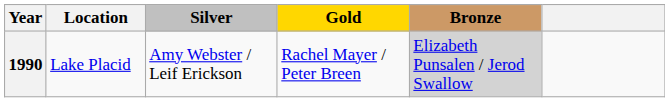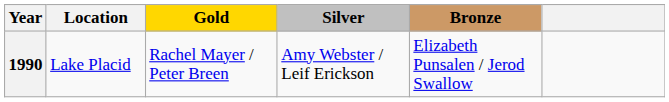columns swapped: Gold <-> Silver
1990 | Bronze: lightgrey background -> no background
